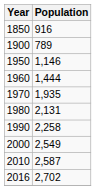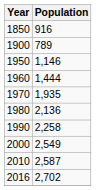1980 | Population: 2,131 -> 2,136
